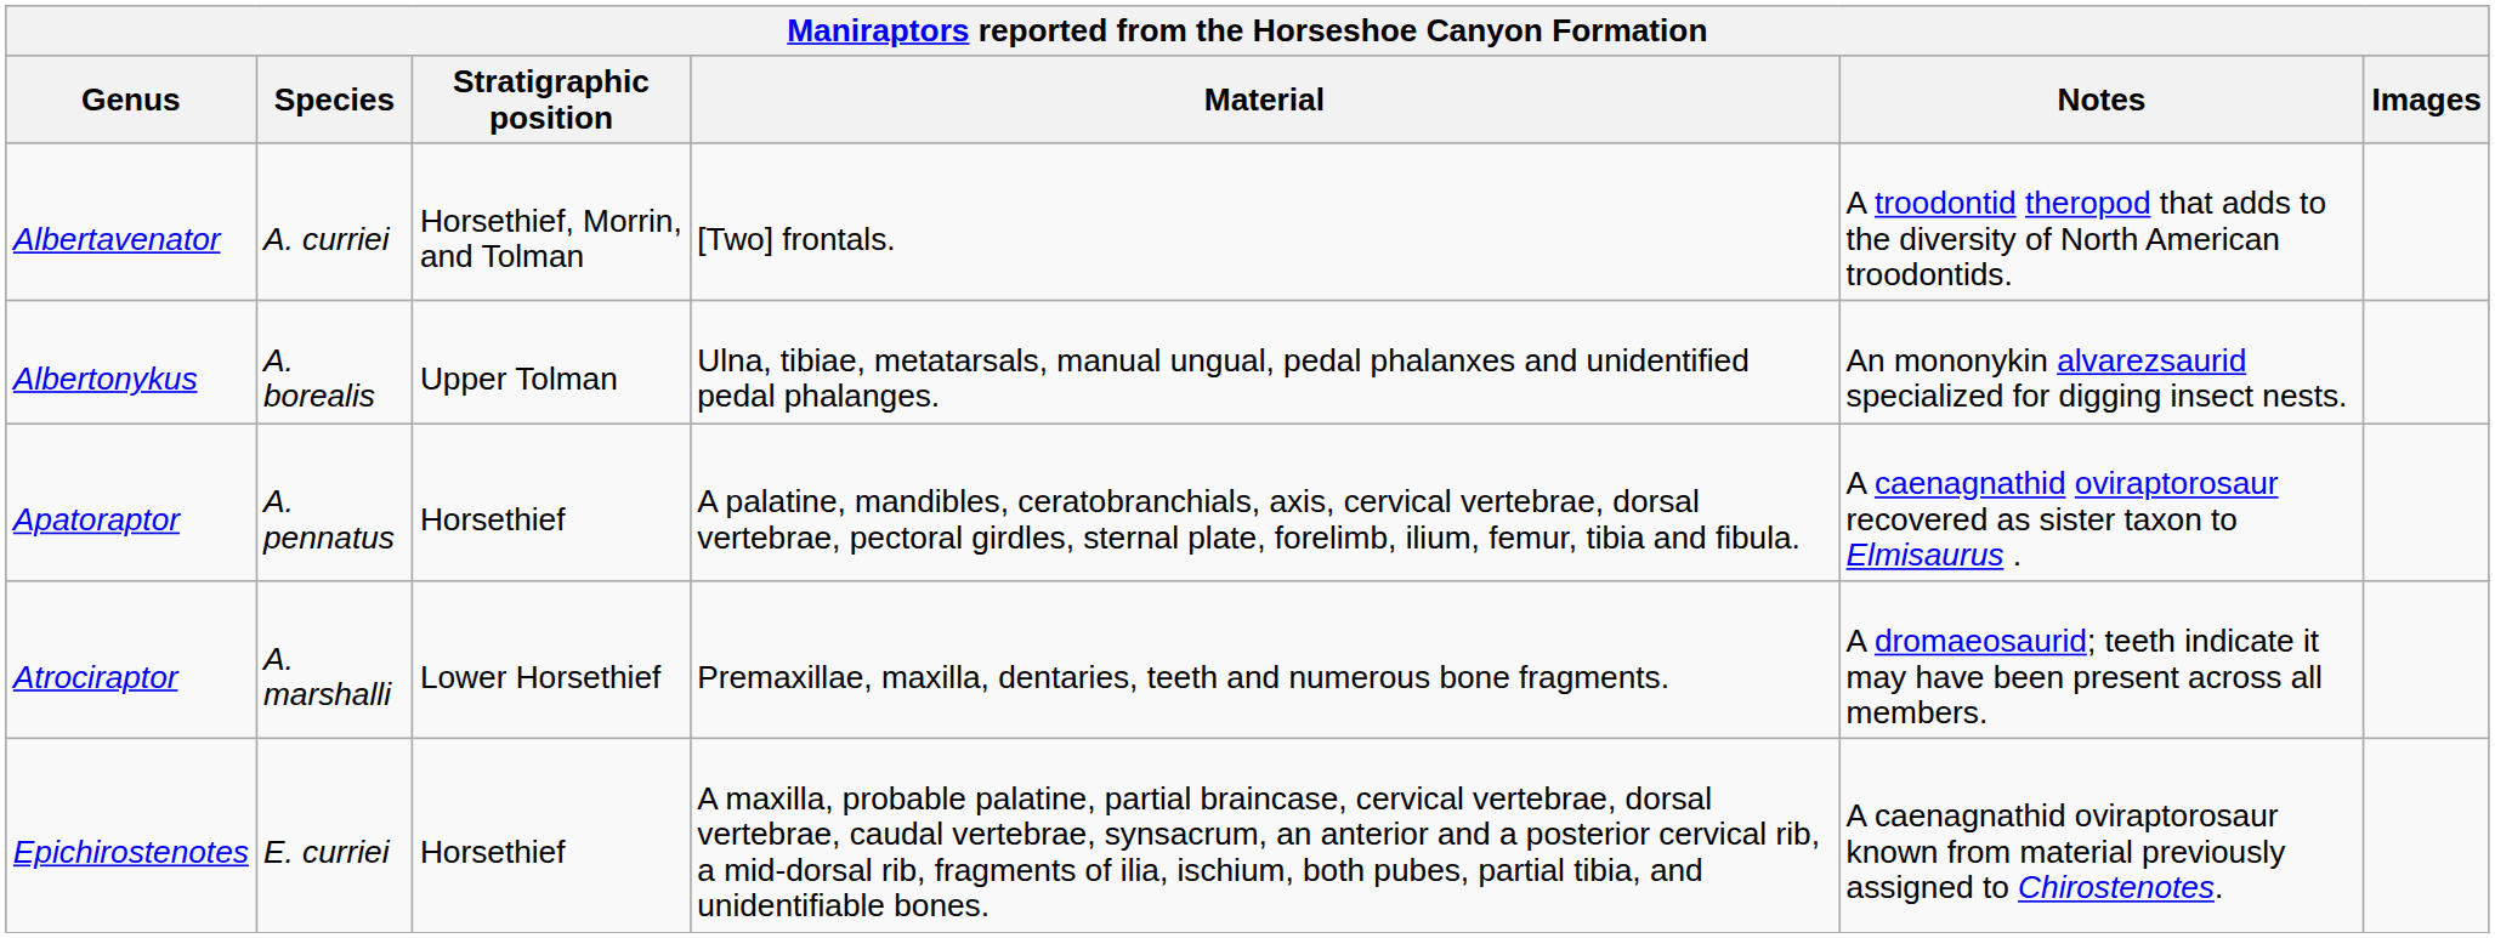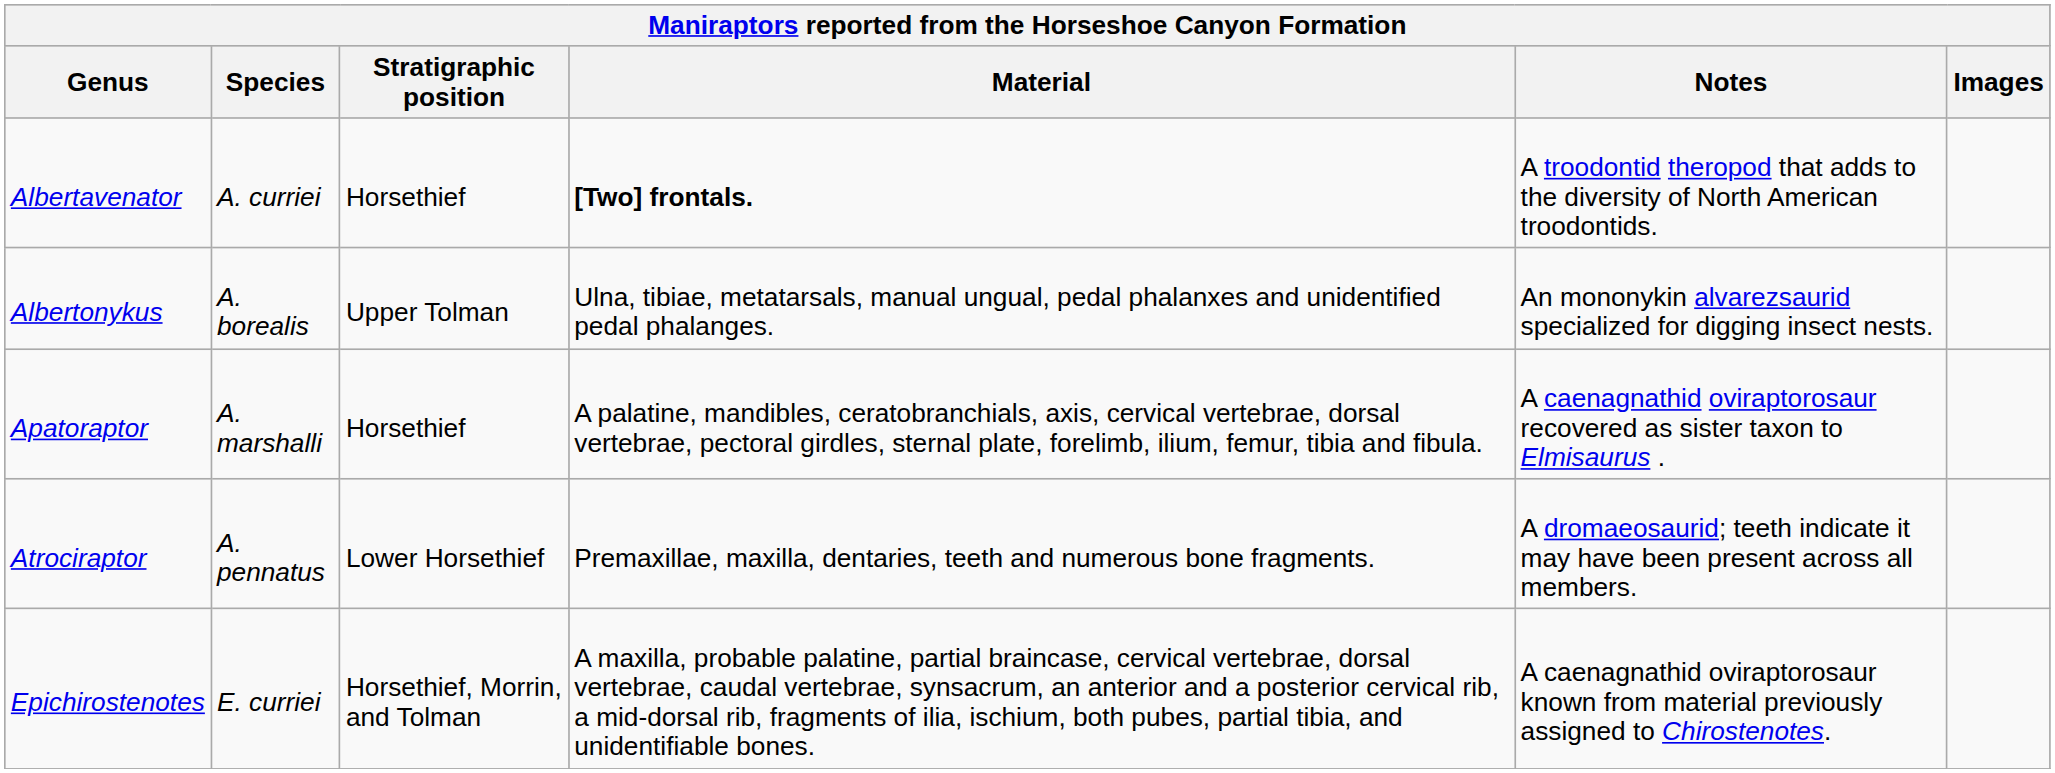Albertavenator | Stratigraphic position: Horsethief, Morrin, and Tolman -> Horsethief
Albertavenator | Material: normal -> bold
Apatoraptor | Species: A. pennatus -> A. marshalli
Atrociraptor | Species: A. marshalli -> A. pennatus
Epichirostenotes | Stratigraphic position: Horsethief -> Horsethief, Morrin, and Tolman
